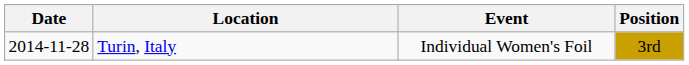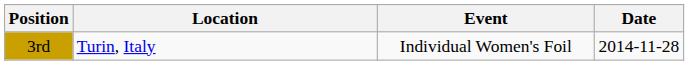columns swapped: Date <-> Position
